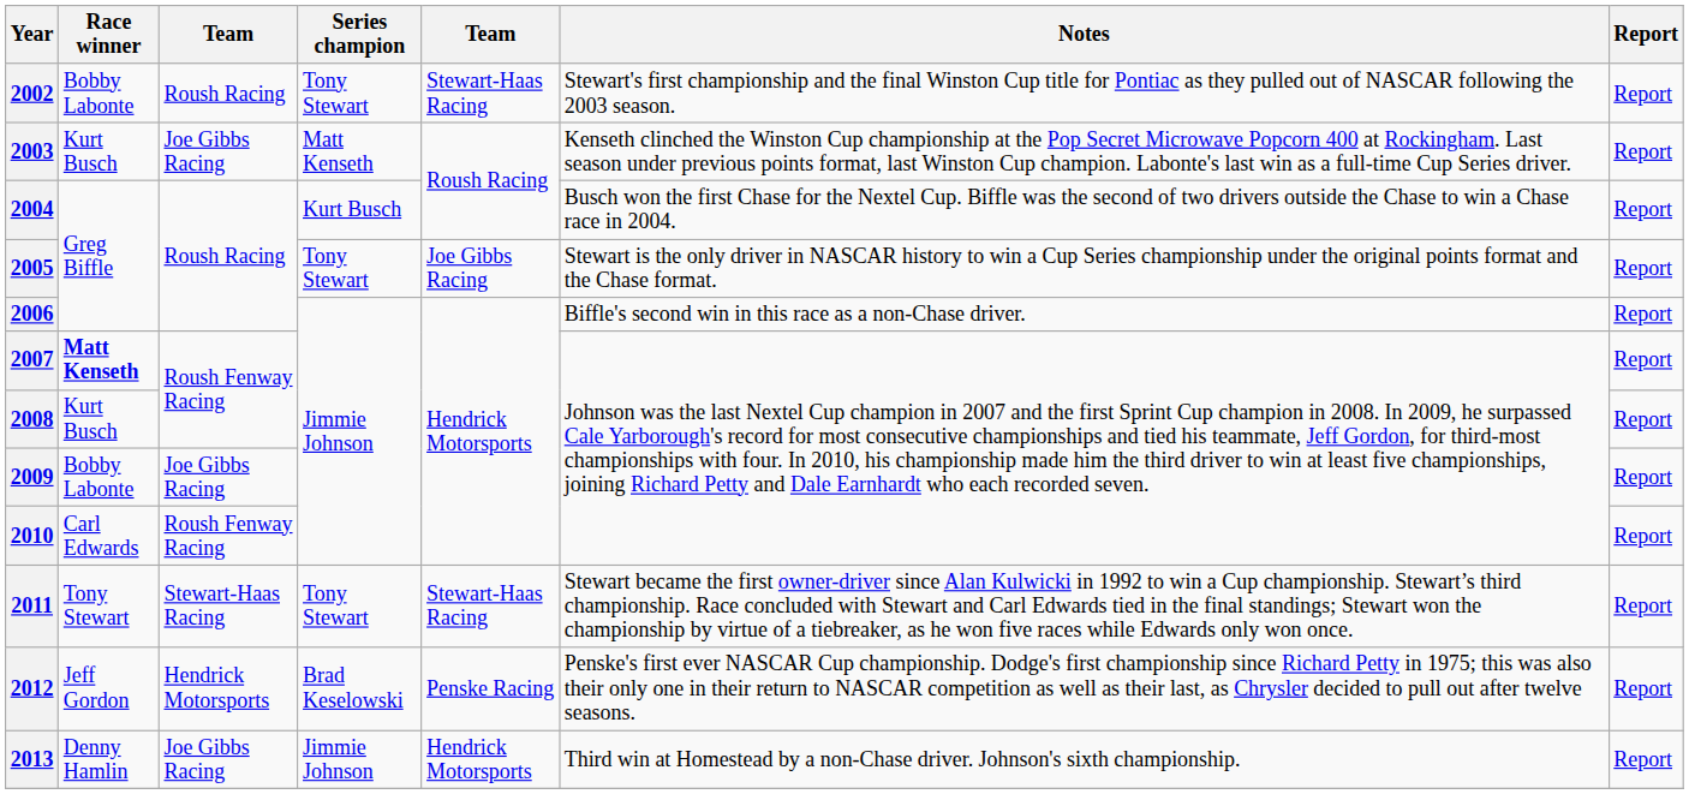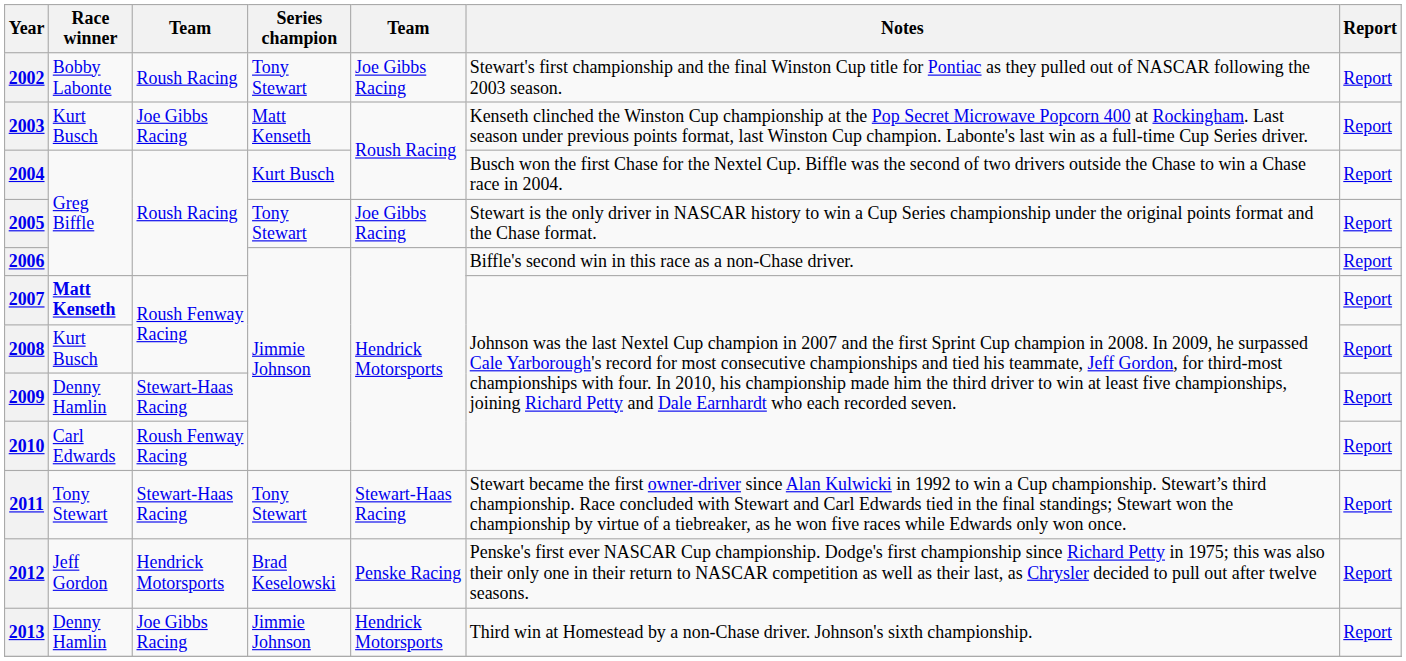2002 | column 5: Stewart-Haas Racing -> Joe Gibbs Racing
2009 | Race winner: Bobby Labonte -> Denny Hamlin
2009 | column 3: Joe Gibbs Racing -> Stewart-Haas Racing
